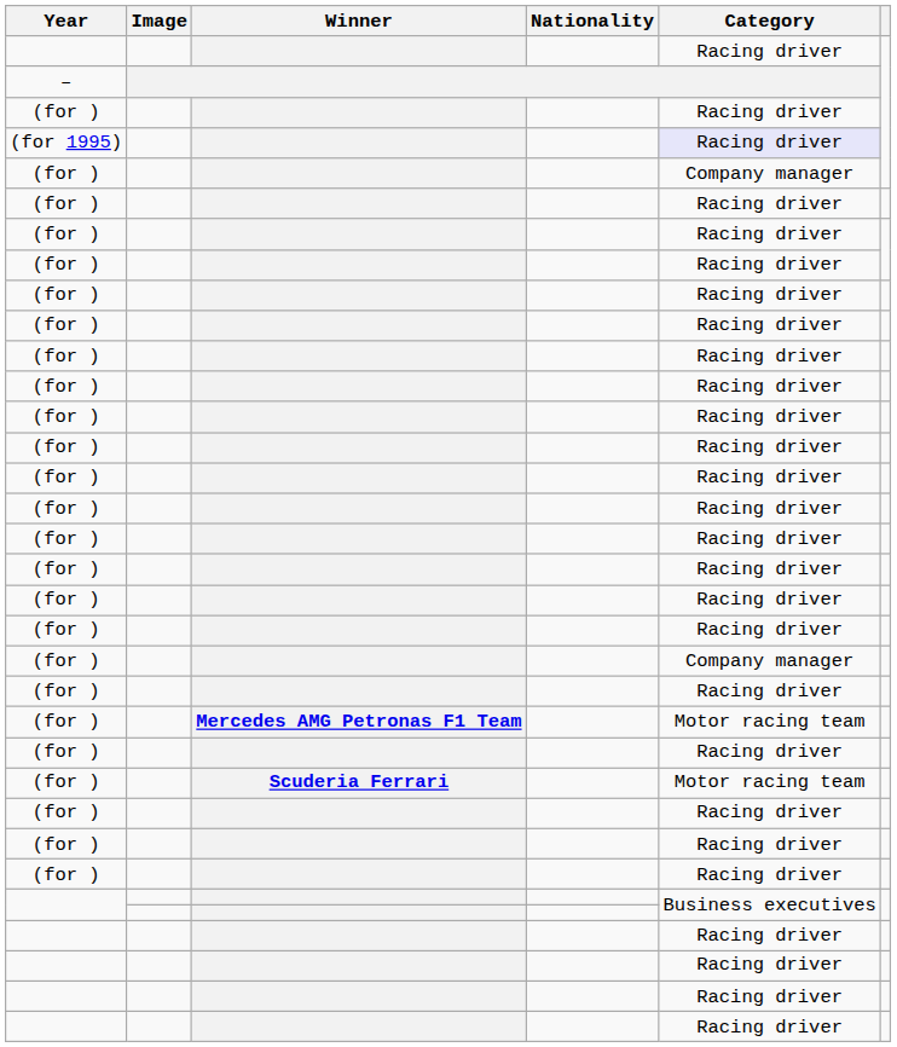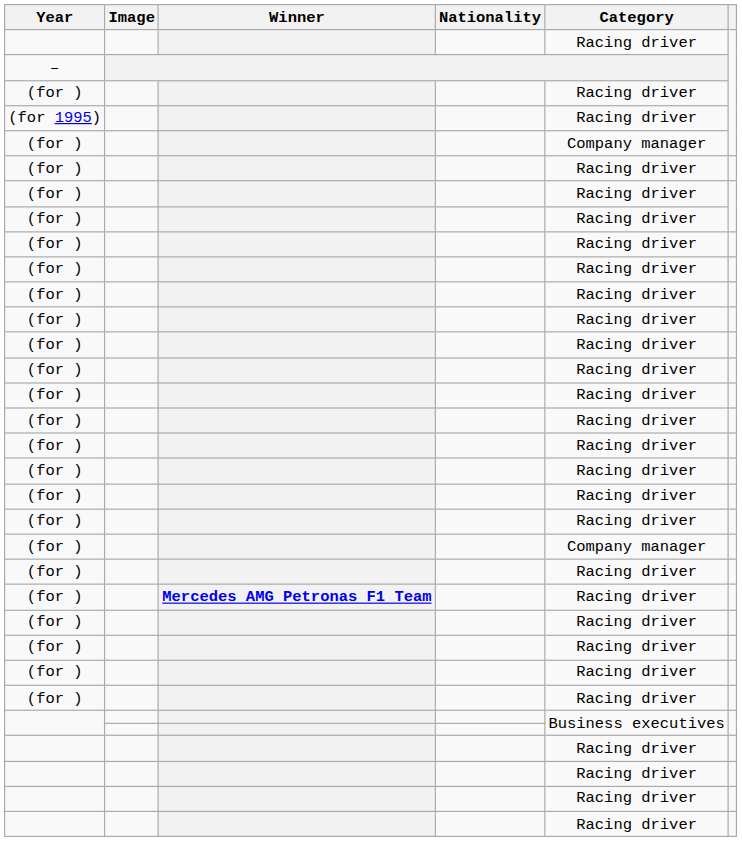(for 1995) | Category: lavender background -> no background
(for ) / Mercedes AMG Petronas F1 Team | Category: Motor racing team -> Racing driver
- row: (for ) | Scuderia Ferrari | Motor racing team
